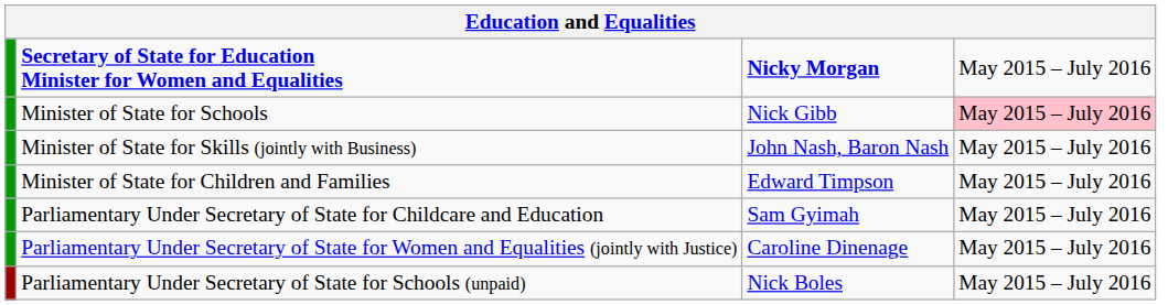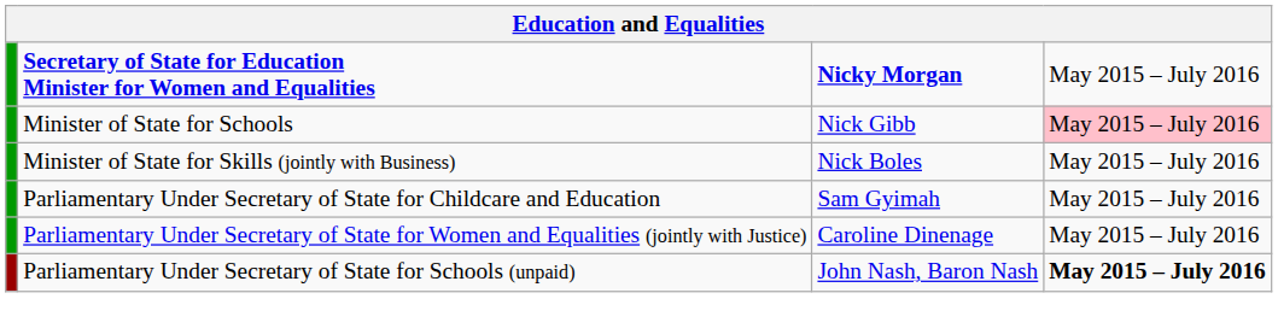Minister of State for Skills (jointly with Business) | column 3: John Nash, Baron Nash -> Nick Boles
- row: Minister of State for Children and Families | Edward Timpson | May 2015 – July 2016
Parliamentary Under Secretary of State for Schools (unpaid) | column 3: Nick Boles -> John Nash, Baron Nash
Parliamentary Under Secretary of State for Schools (unpaid) | column 4: normal -> bold
